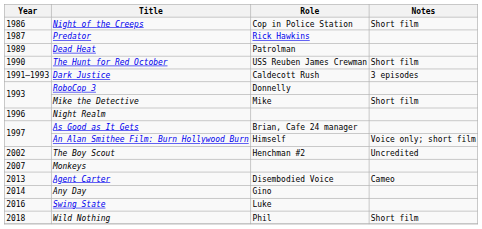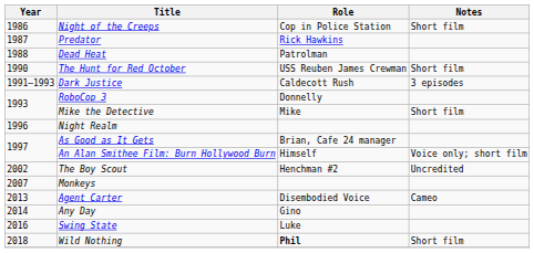Dead Heat | Year: 1989 -> 1988
Wild Nothing | Role: normal -> bold
